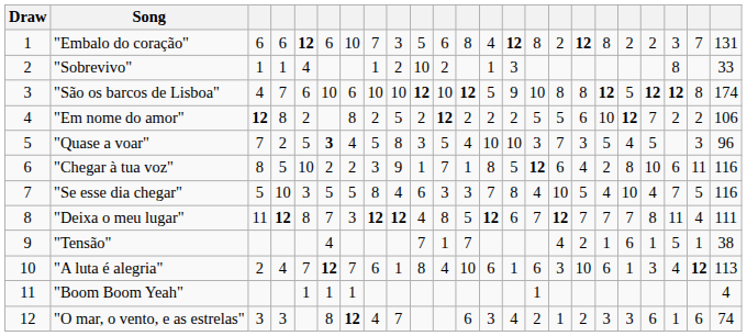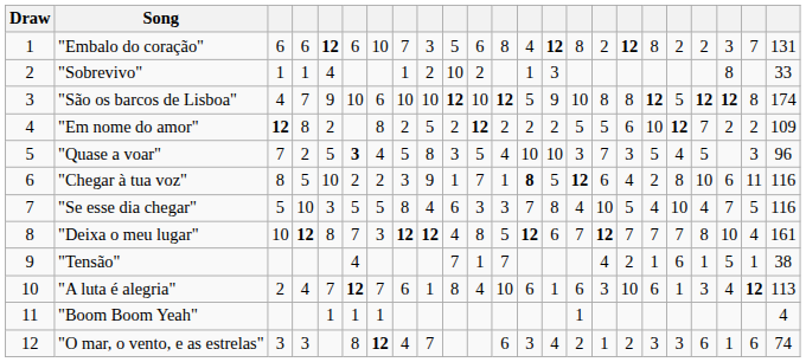"São os barcos de Lisboa" | column 5: 6 -> 9
"Em nome do amor" | column 23: 106 -> 109
"Chegar à tua voz" | column 13: normal -> bold
"Deixa o meu lugar" | column 3: 11 -> 10
"Deixa o meu lugar" | column 21: 11 -> 10
"Deixa o meu lugar" | column 23: 111 -> 161
